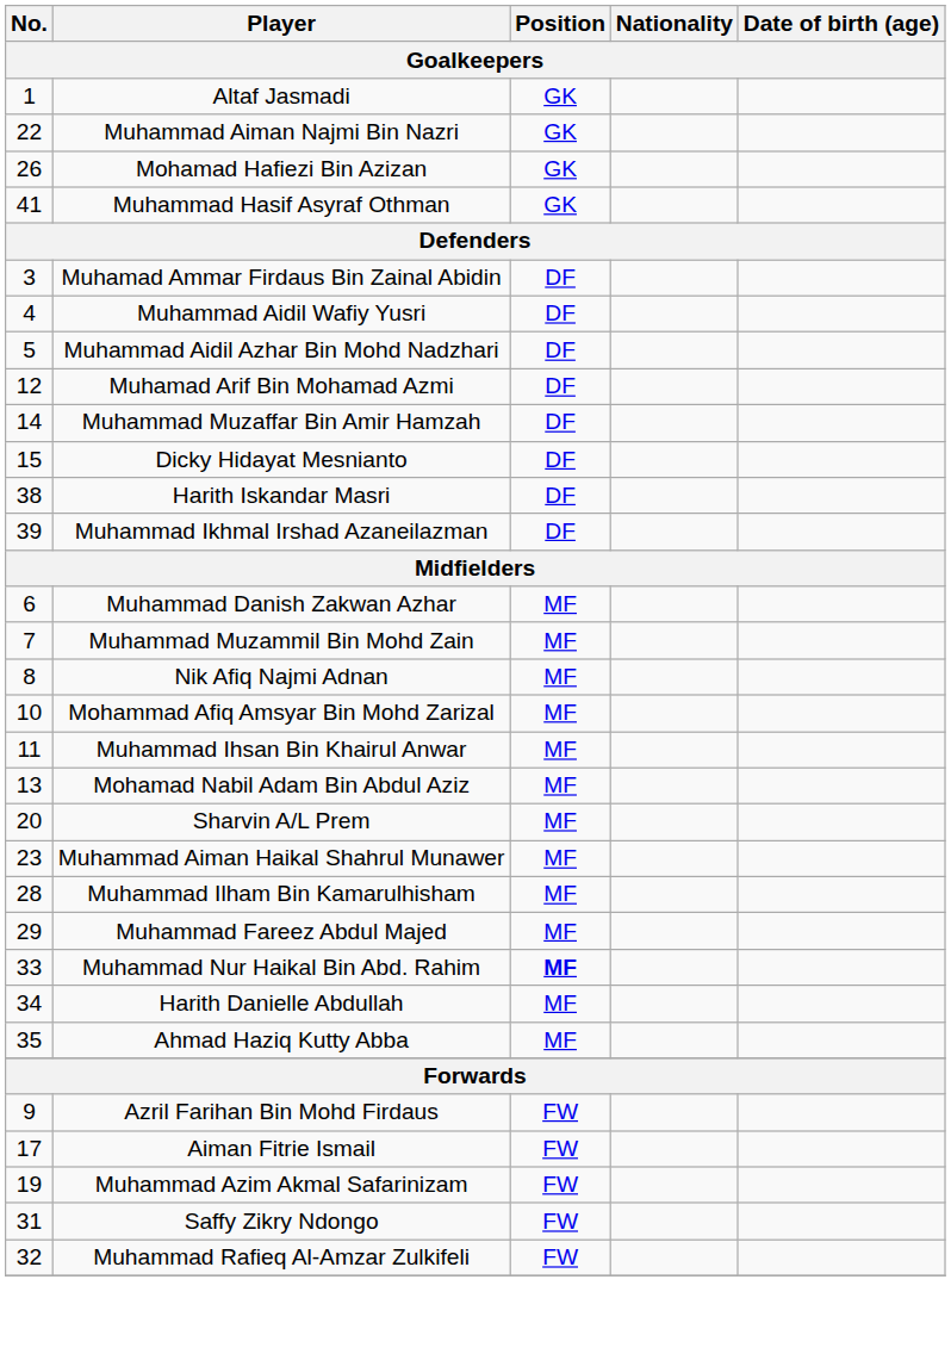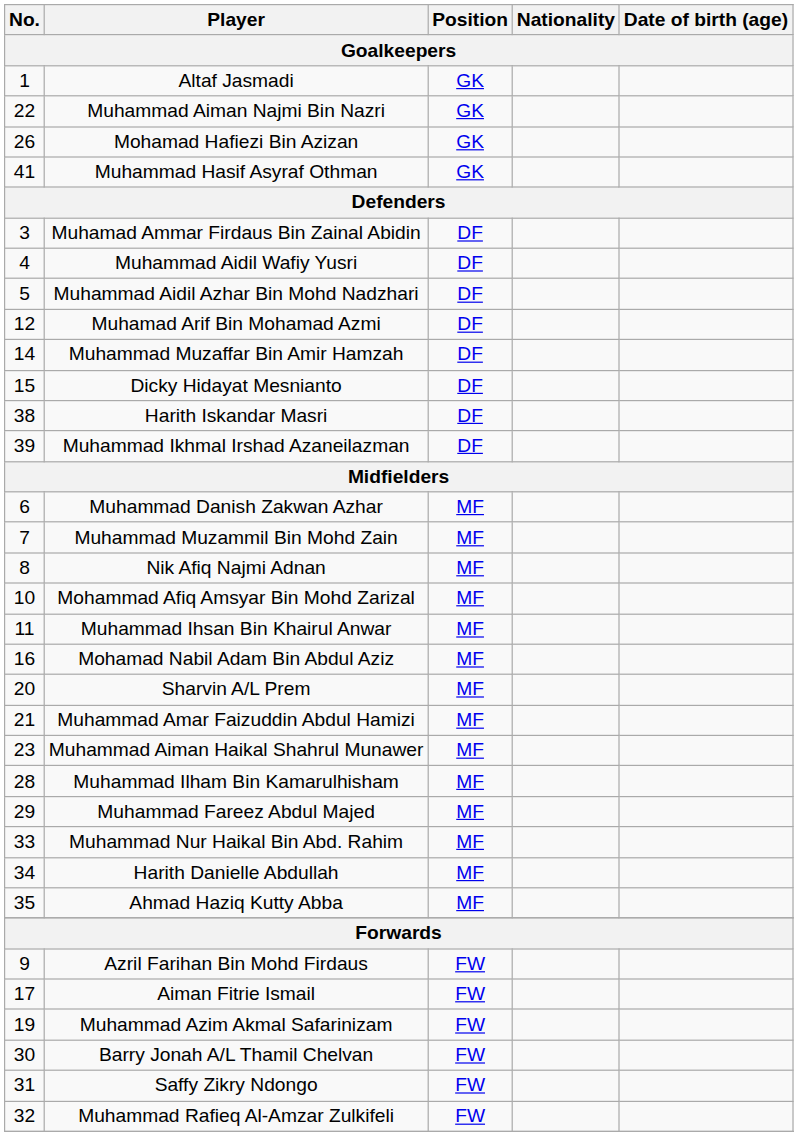Mohamad Nabil Adam Bin Abdul Aziz | No.: 13 -> 16
+ row: 21 | Muhammad Amar Faizuddin Abdul Hamizi | MF
Muhammad Nur Haikal Bin Abd. Rahim | Position: bold -> normal
+ row: 30 | Barry Jonah A/L Thamil Chelvan | FW
